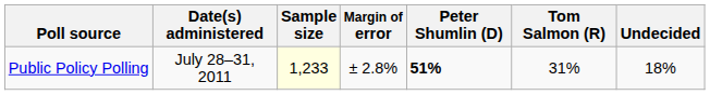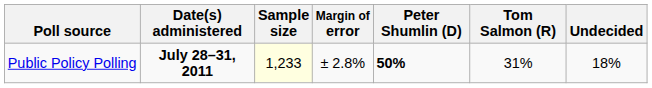Public Policy Polling | Date(s) administered: normal -> bold
Public Policy Polling | Peter Shumlin (D): 51% -> 50%
